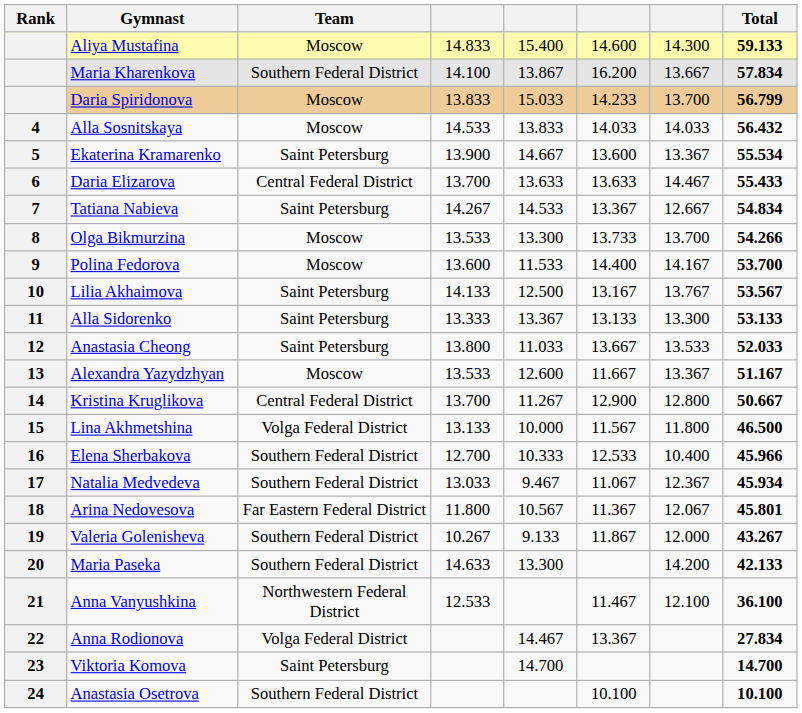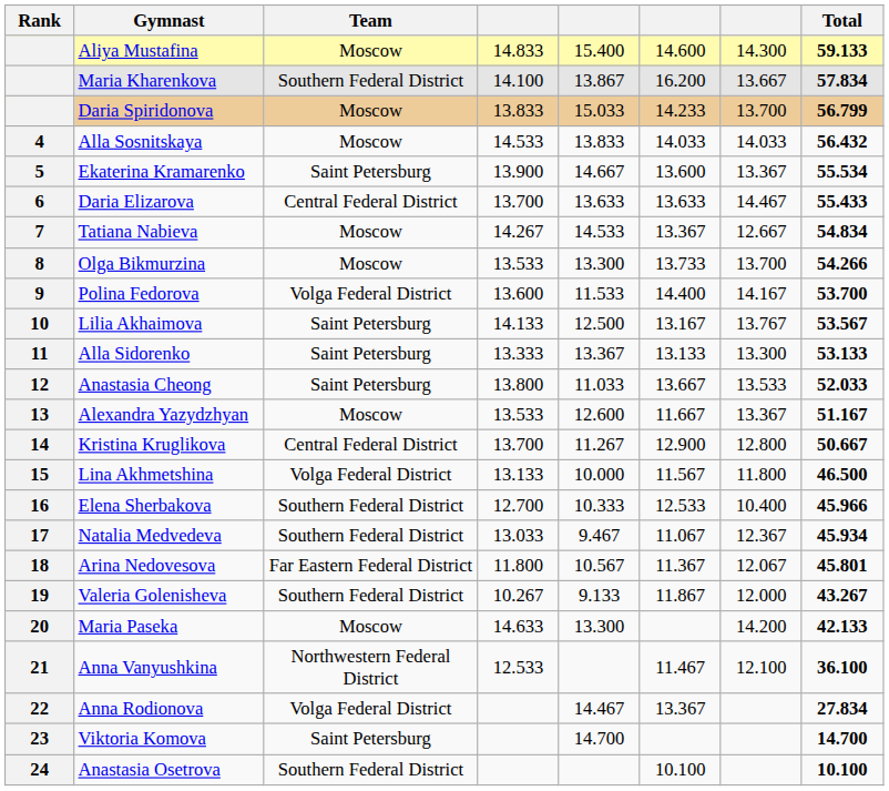Tatiana Nabieva | Team: Saint Petersburg -> Moscow
Polina Fedorova | Team: Moscow -> Volga Federal District
Maria Paseka | Team: Southern Federal District -> Moscow
